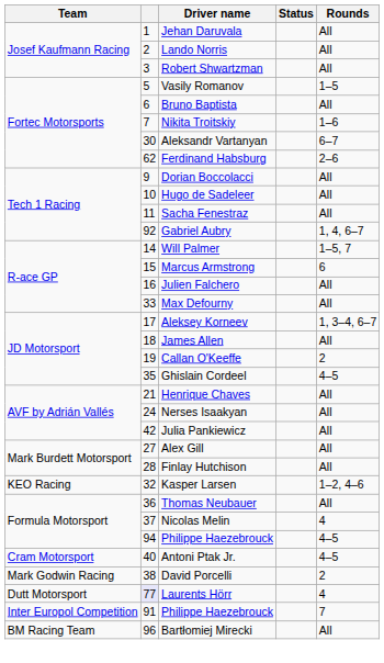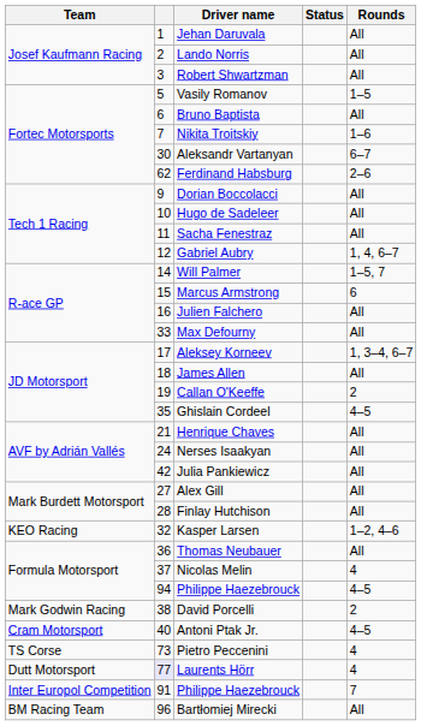Gabriel Aubry | column 2: 92 -> 12
rows swapped: David Porcelli <-> Antoni Ptak Jr.
+ row: TS Corse | 73 | Pietro Peccenini | 4
